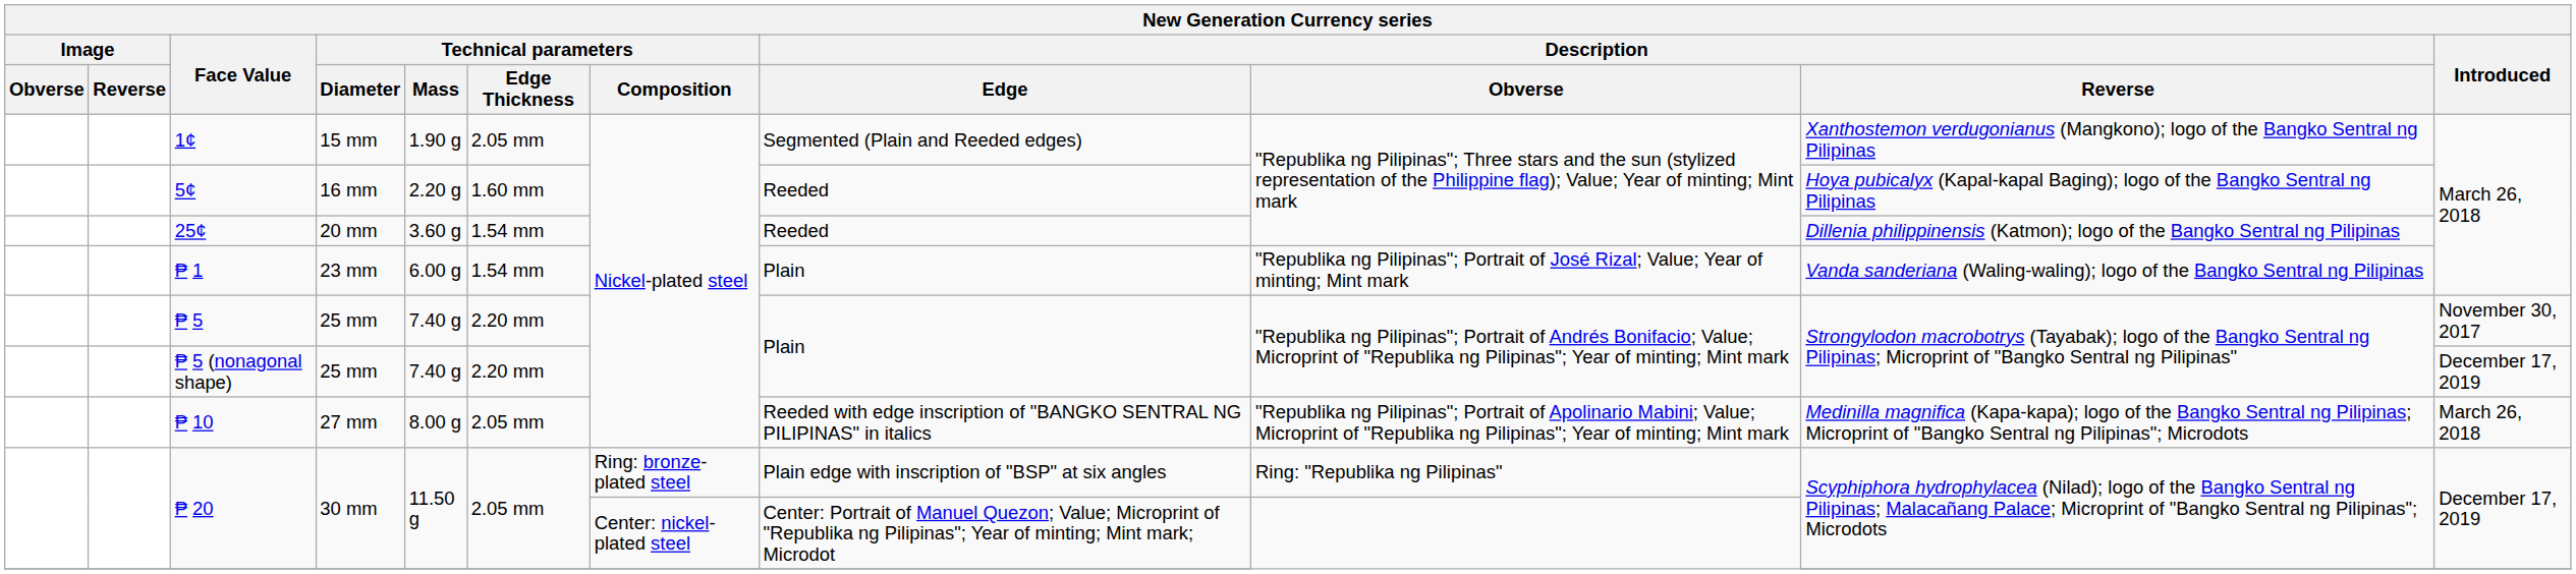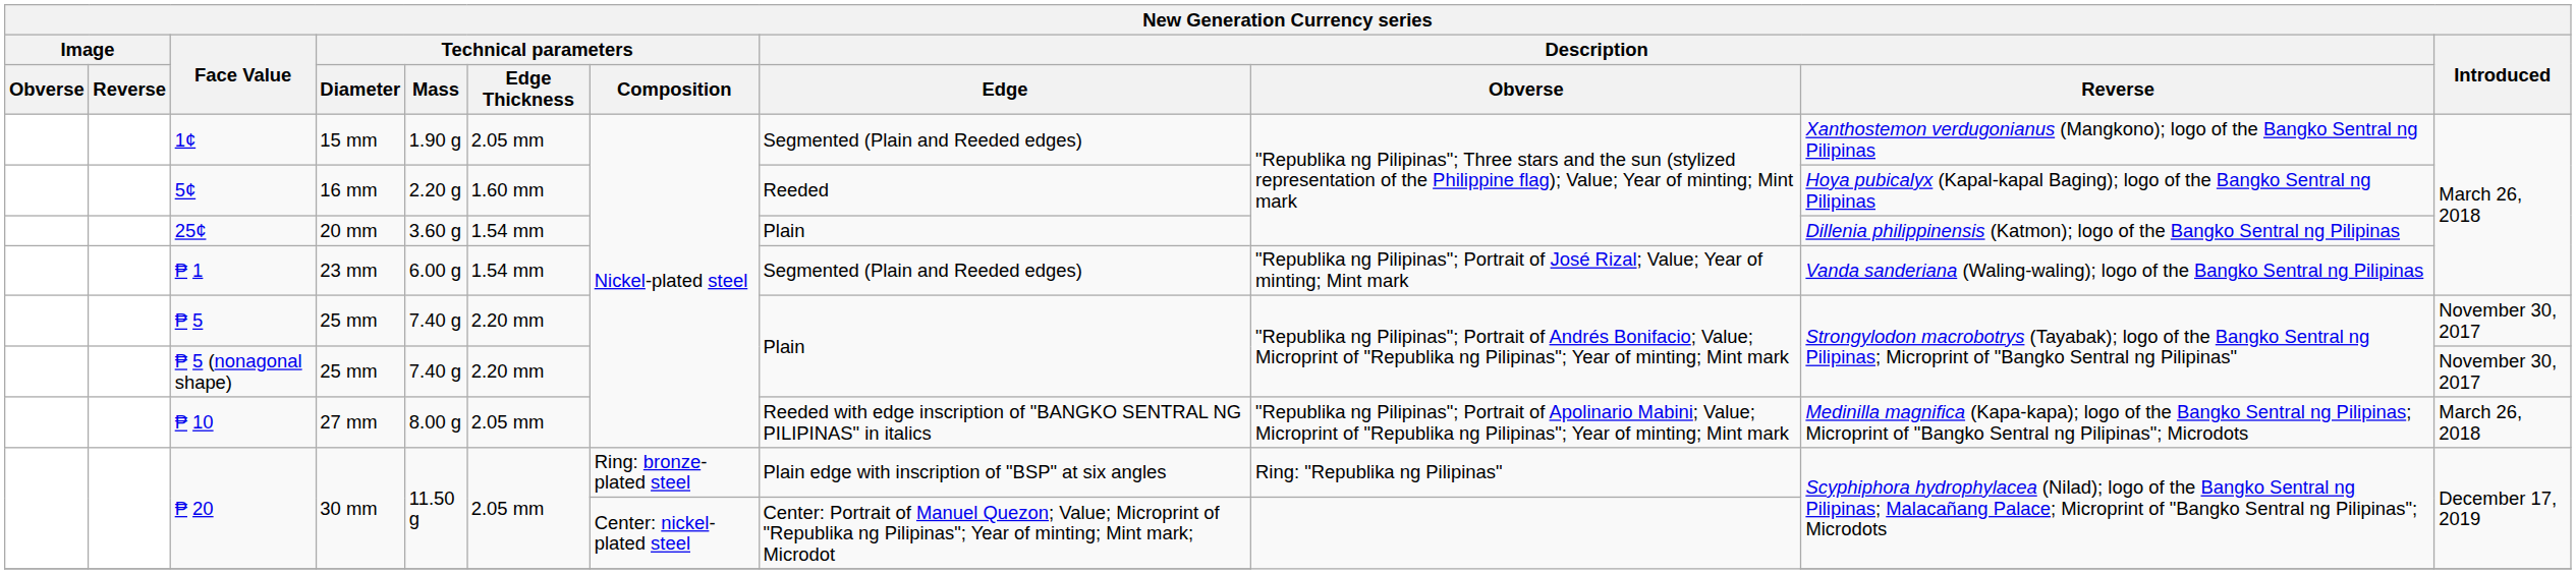25¢ | Description / Edge: Reeded -> Plain
₱ 1 | Description / Edge: Plain -> Segmented (Plain and Reeded edges)
₱ 5 (nonagonal shape) | Introduced: December 17, 2019 -> November 30, 2017
